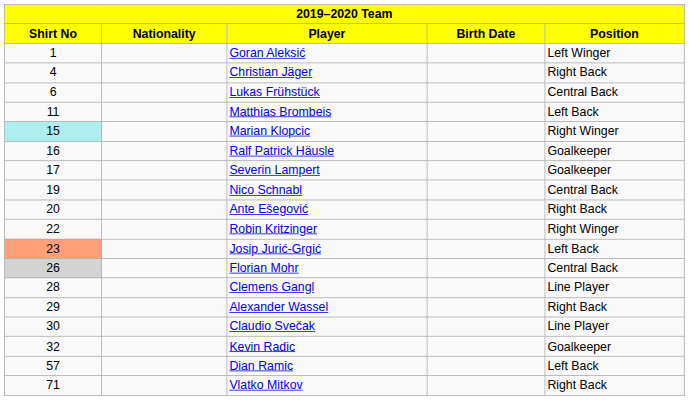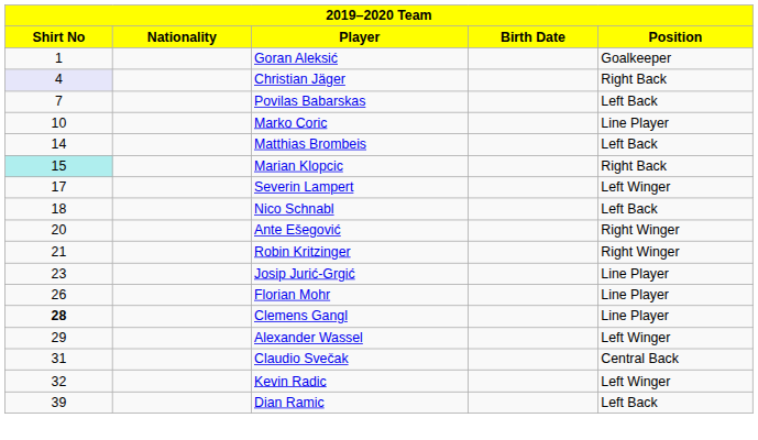Goran Aleksić | Position: Left Winger -> Goalkeeper
Christian Jäger | Shirt No: no background -> lavender background
- row: 6 | Lukas Frühstück | Central Back
+ row: 7 | Povilas Babarskas | Left Back
+ row: 10 | Marko Coric | Line Player
Matthias Brombeis | Shirt No: 11 -> 14
Marian Klopcic | Position: Right Winger -> Right Back
- row: 16 | Ralf Patrick Häusle | Goalkeeper
Severin Lampert | Position: Goalkeeper -> Left Winger
Nico Schnabl | Shirt No: 19 -> 18
Nico Schnabl | Position: Central Back -> Left Back
Ante Ešegović | Position: Right Back -> Right Winger
Robin Kritzinger | Shirt No: 22 -> 21
Josip Jurić-Grgić | Shirt No: lightsalmon background -> no background
Josip Jurić-Grgić | Position: Left Back -> Line Player
Florian Mohr | Shirt No: lightgrey background -> no background
Florian Mohr | Position: Central Back -> Line Player
Clemens Gangl | Shirt No: normal -> bold
Alexander Wassel | Position: Right Back -> Left Winger
Claudio Svečak | Shirt No: 30 -> 31
Claudio Svečak | Position: Line Player -> Central Back
Kevin Radic | Position: Goalkeeper -> Left Winger
Dian Ramic | Shirt No: 57 -> 39
- row: 71 | Vlatko Mitkov | Right Back
